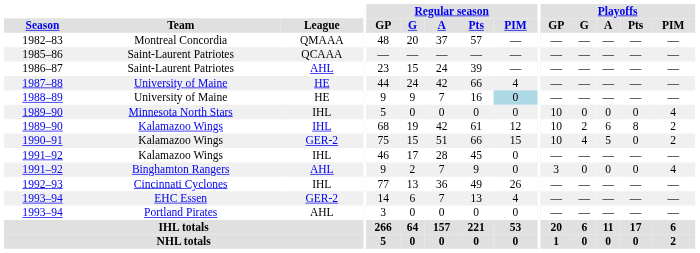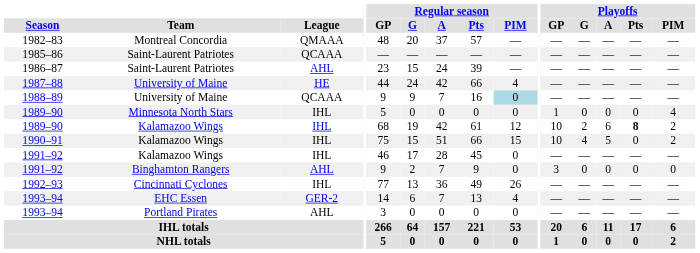1988–89 | League: HE -> QCAAA
1989–90 / Minnesota North Stars | Playoffs / GP: 10 -> 1
1989–90 / Kalamazoo Wings | Playoffs / Pts: normal -> bold
1990–91 | League: GER-2 -> IHL
1991–92 / Binghamton Rangers | Playoffs / PIM: 4 -> 0
